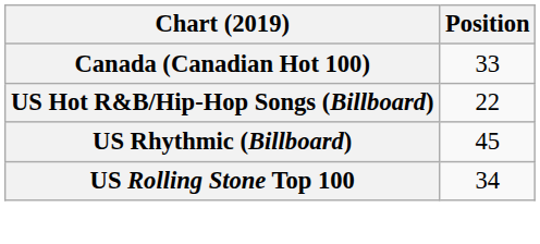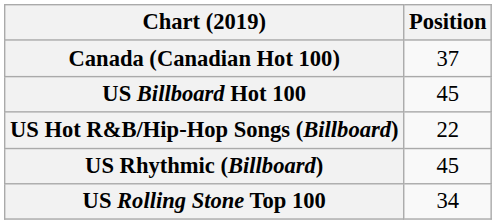Canada (Canadian Hot 100) | Position: 33 -> 37
+ row: US Billboard Hot 100 | 45
